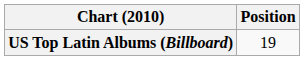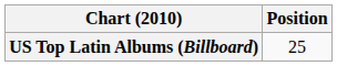US Top Latin Albums (Billboard) | Position: 19 -> 25
